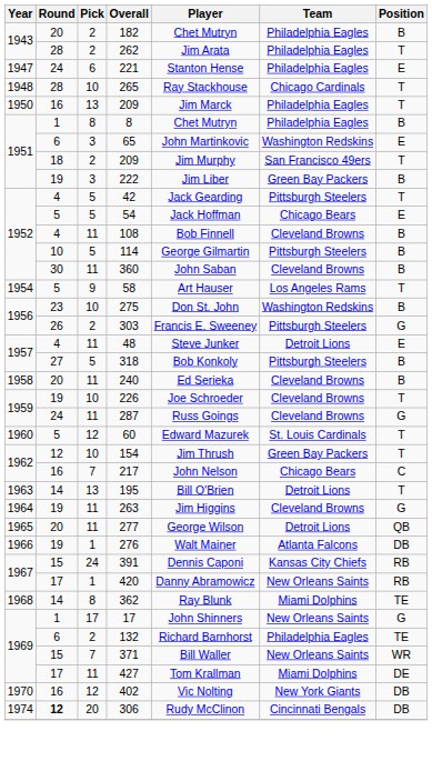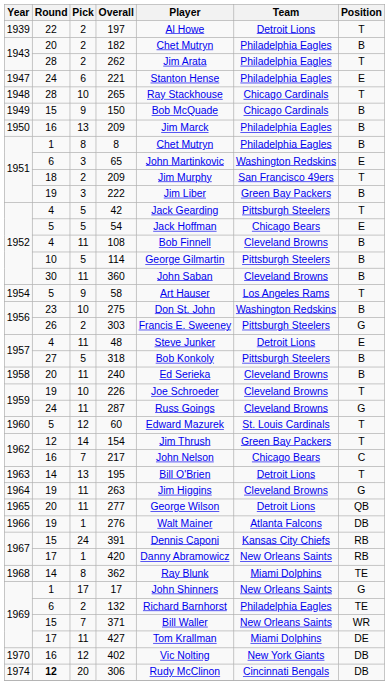+ row: 1939 | 22 | 2 | 197 | Al Howe | Detroit Lions | T
+ row: 1949 | 15 | 9 | 150 | Bob McQuade | Chicago Cardinals | B
1950 / 209 | Position: T -> B
154 | Pick: 10 -> 14
